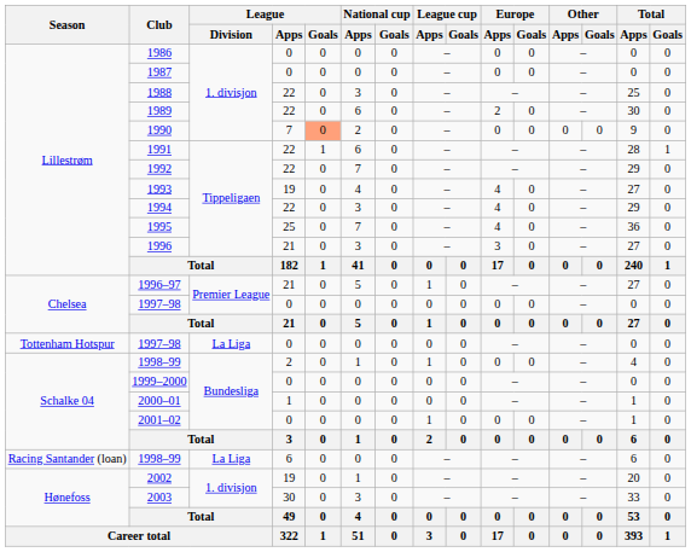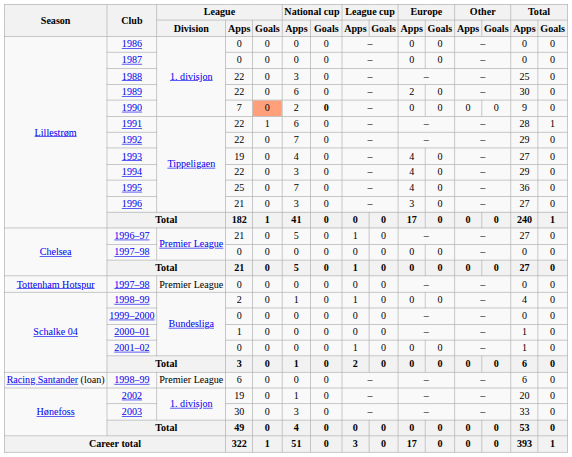1990 | National cup / Goals: normal -> bold
Tottenham Hotspur / 1997–98 | League / Division: La Liga -> Premier League
Racing Santander (loan) / 1998–99 | League / Division: La Liga -> Premier League
